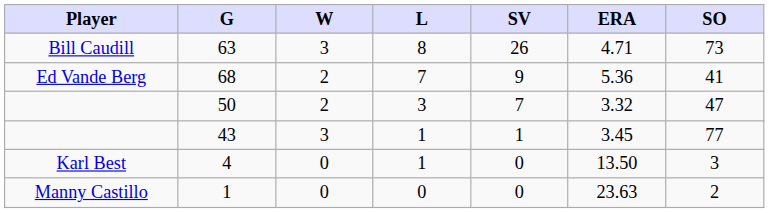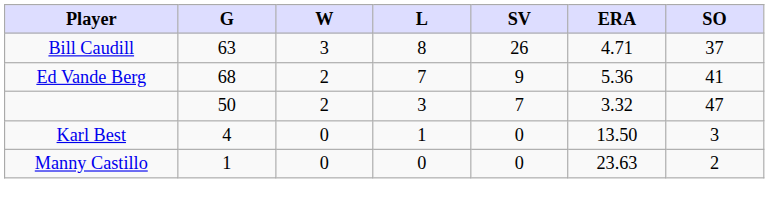63 | SO: 73 -> 37
- row: 43 | 3 | 1 | 1 | 3.45 | 77
